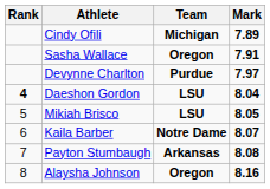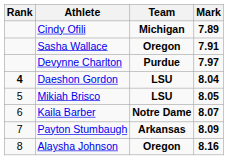Payton Stumbaugh | Mark: 8.08 -> 8.09
